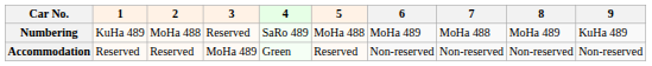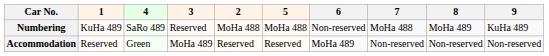columns swapped: 2 <-> 4
Numbering | 6: MoHa 489 -> Non-reserved
Accommodation | 6: Non-reserved -> MoHa 489
